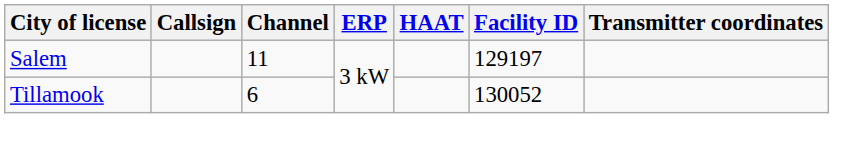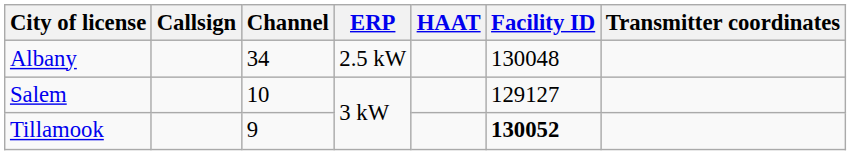+ row: Albany | 34 | 2.5 kW | 130048
Salem | Channel: 11 -> 10
Salem | Facility ID: 129197 -> 129127
Tillamook | Channel: 6 -> 9
Tillamook | Facility ID: normal -> bold
